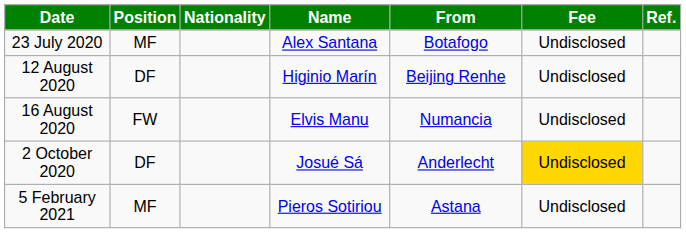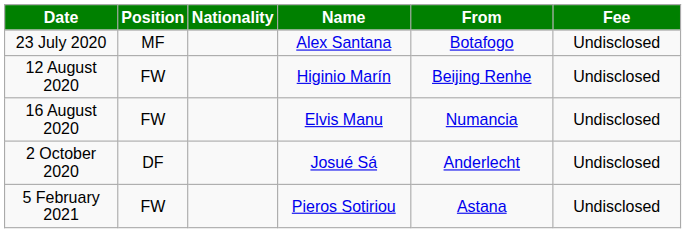- column: Ref.
12 August 2020 | Position: DF -> FW
2 October 2020 | Fee: gold background -> no background
5 February 2021 | Position: MF -> FW
